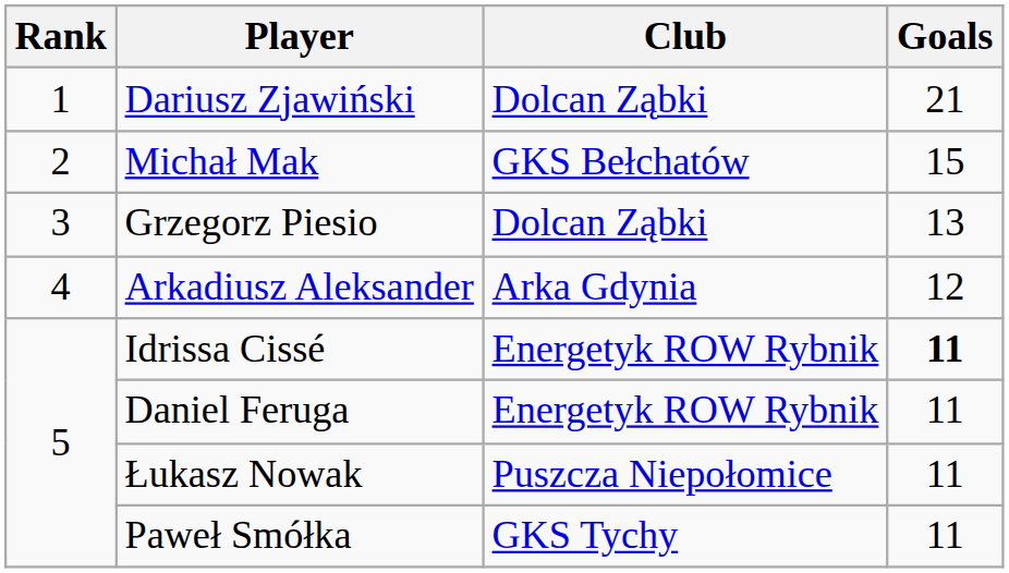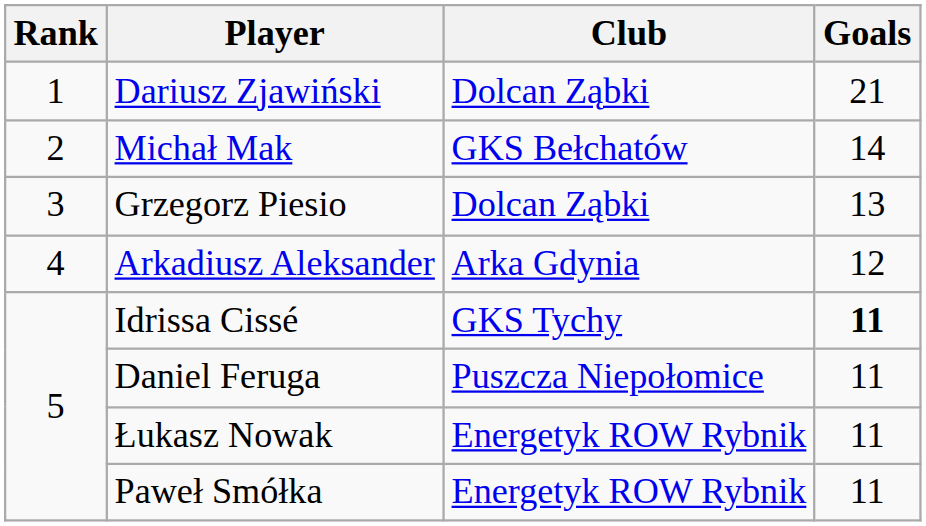Michał Mak | Goals: 15 -> 14
Idrissa Cissé | Club: Energetyk ROW Rybnik -> GKS Tychy
Daniel Feruga | Club: Energetyk ROW Rybnik -> Puszcza Niepołomice
Łukasz Nowak | Club: Puszcza Niepołomice -> Energetyk ROW Rybnik
Paweł Smółka | Club: GKS Tychy -> Energetyk ROW Rybnik
